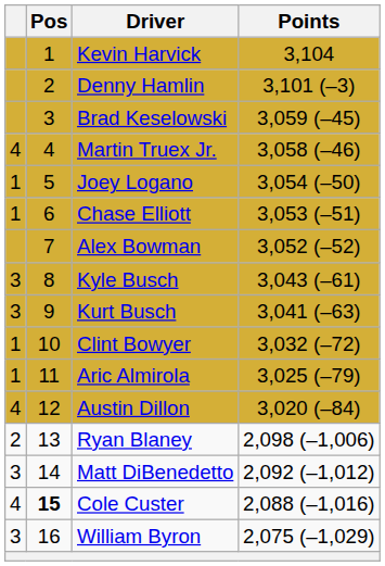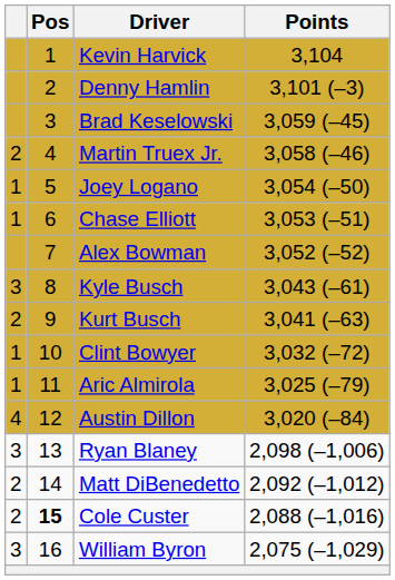Martin Truex Jr. | column 1: 4 -> 2
Kurt Busch | column 1: 3 -> 2
Ryan Blaney | column 1: 2 -> 3
Matt DiBenedetto | column 1: 3 -> 2
Cole Custer | column 1: 4 -> 2
